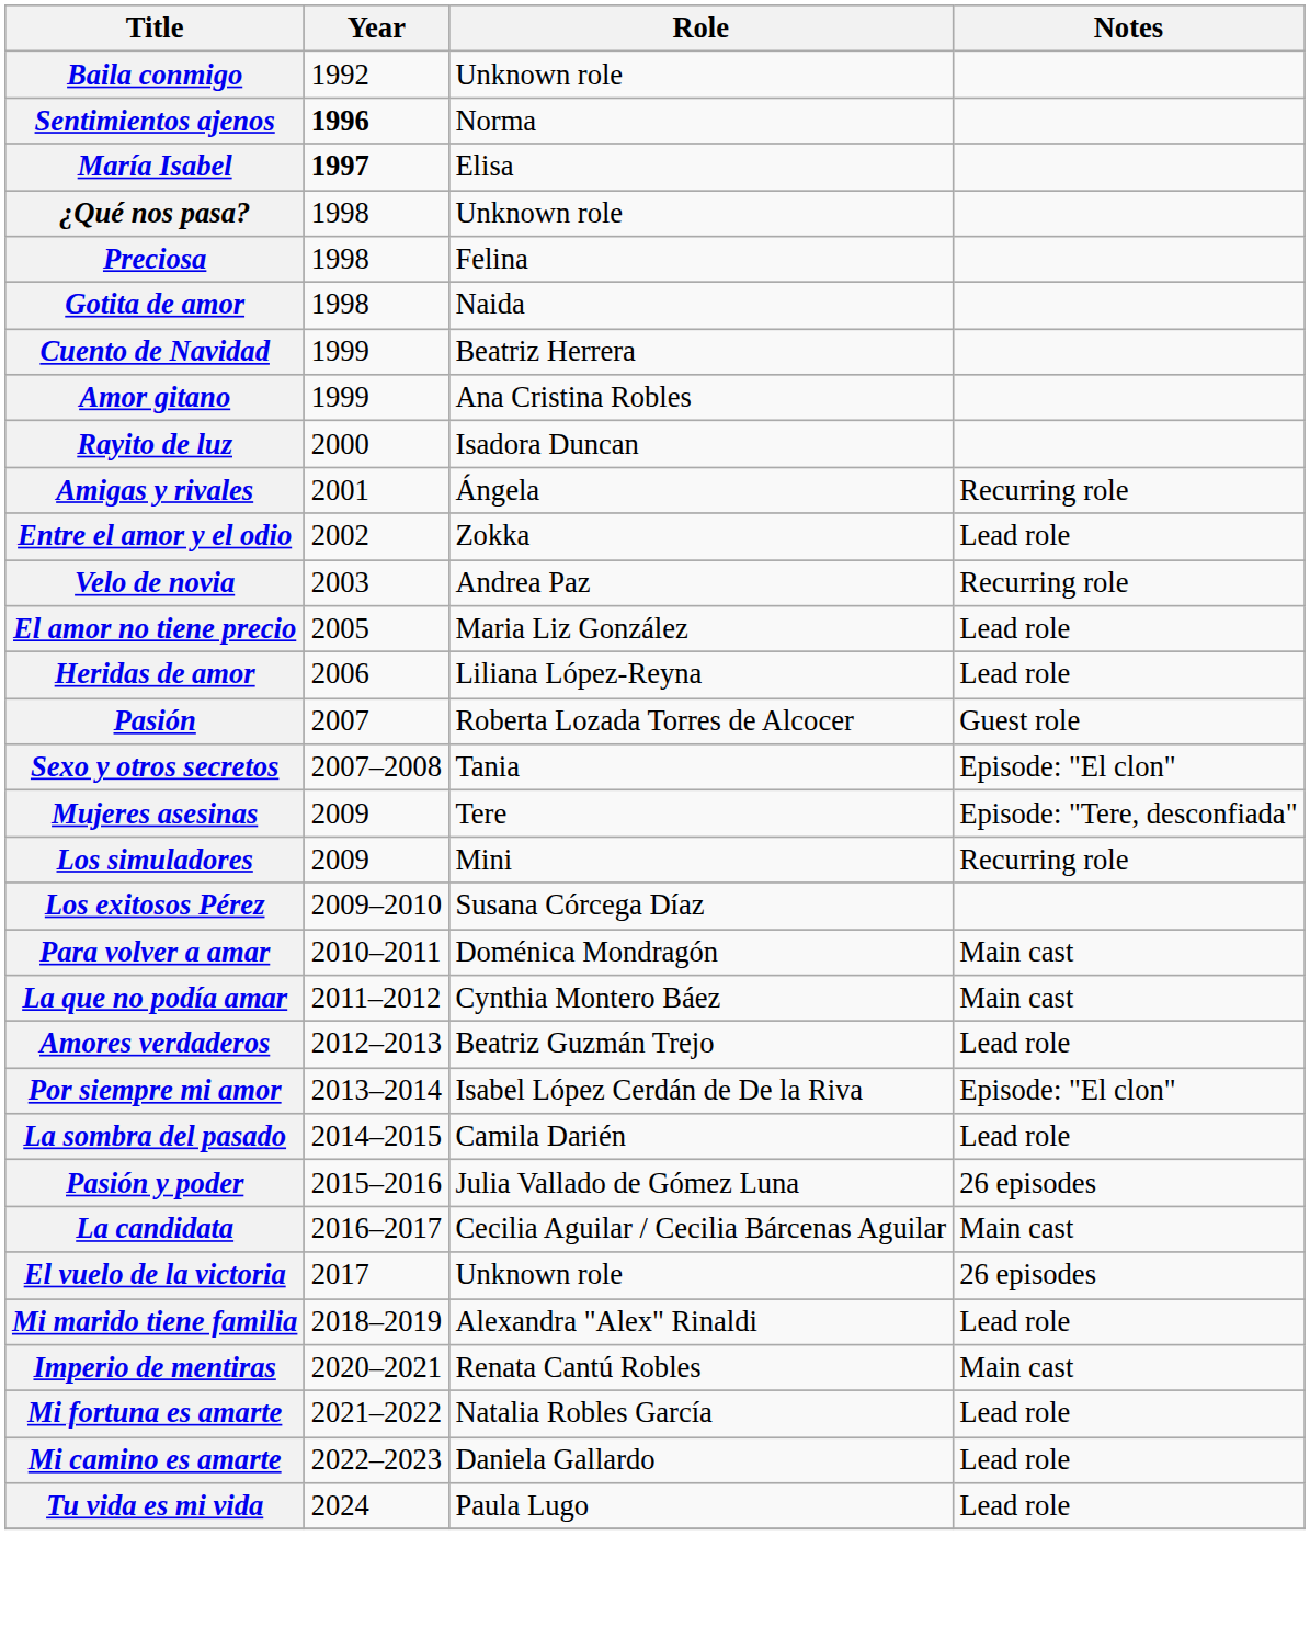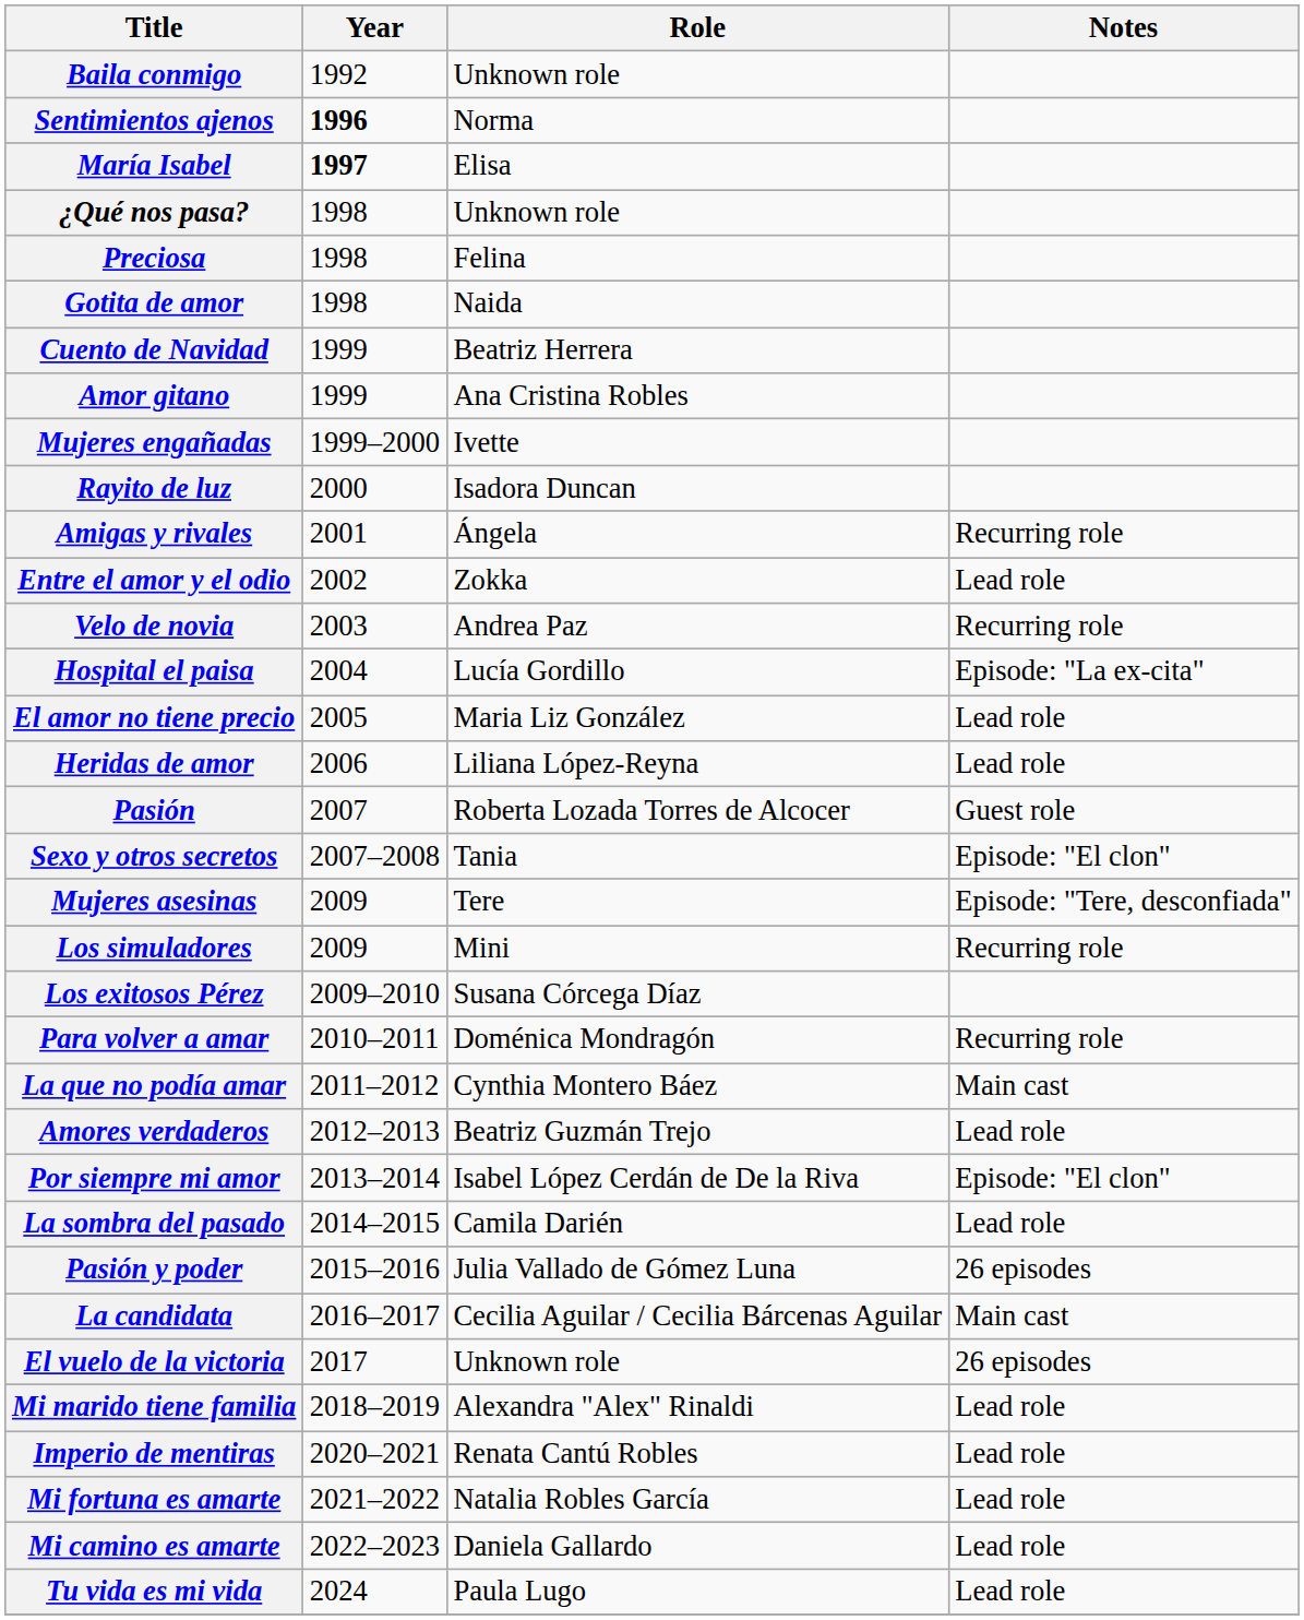+ row: Mujeres engañadas | 1999–2000 | Ivette
+ row: Hospital el paisa | 2004 | Lucía Gordillo | Episode: "La ex-cita"
Para volver a amar | Notes: Main cast -> Recurring role
Imperio de mentiras | Notes: Main cast -> Lead role
